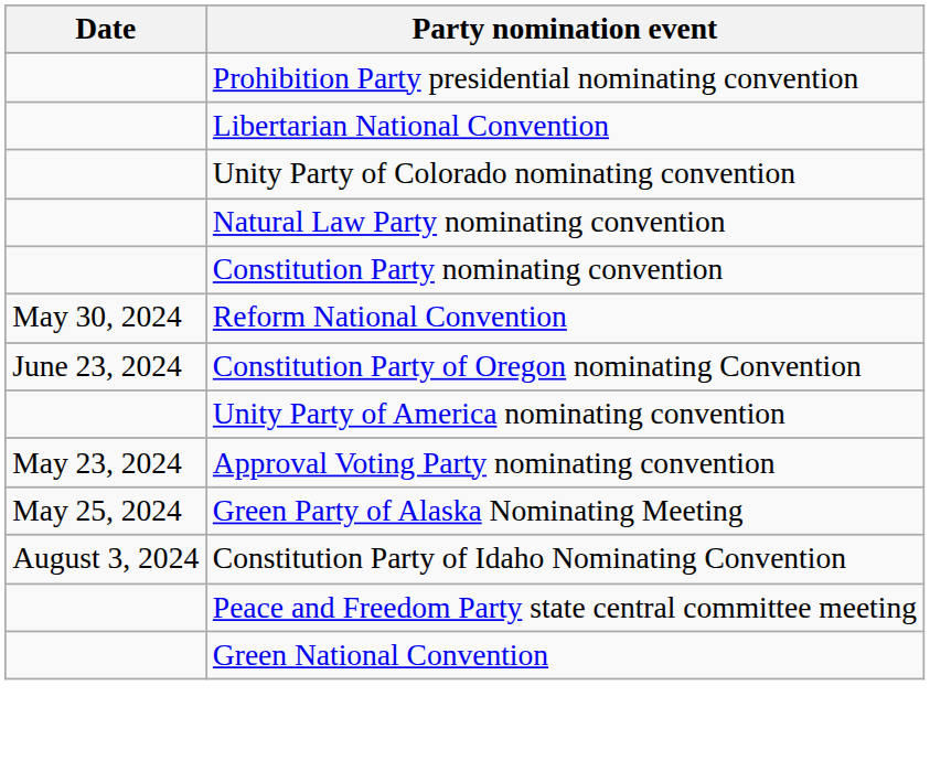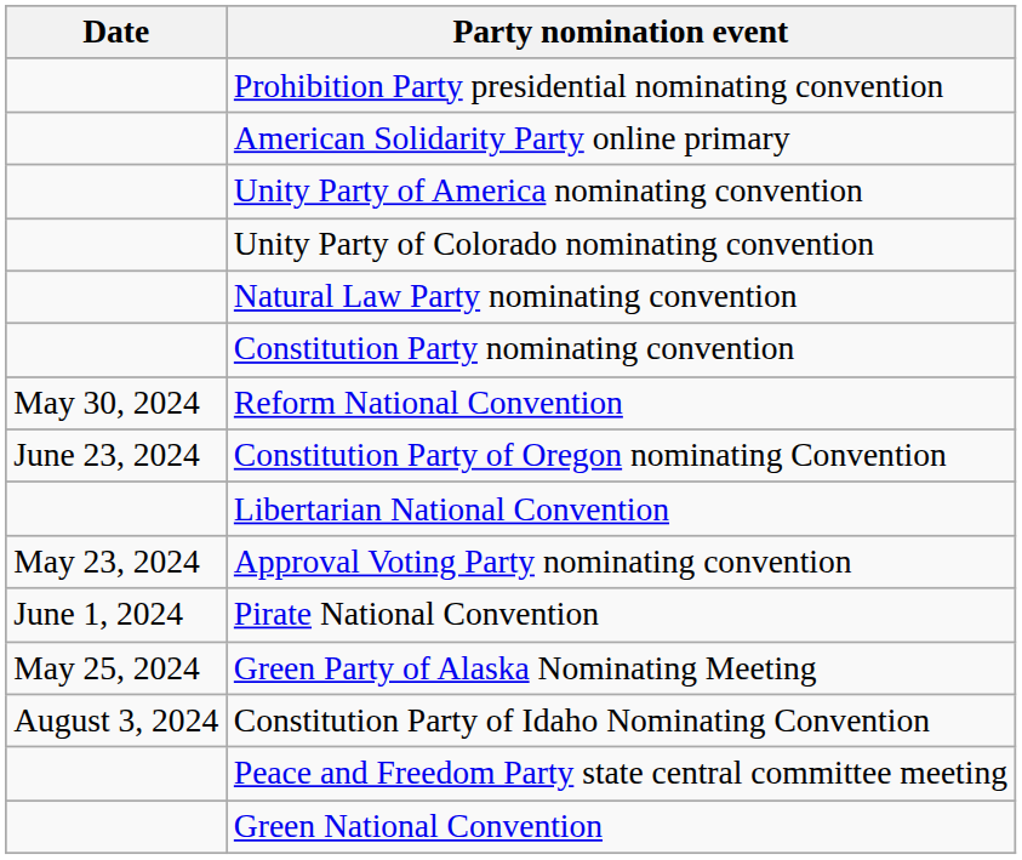+ row: American Solidarity Party online primary
rows swapped: Unity Party of America nominating convention <-> Libertarian National Convention
+ row: June 1, 2024 | Pirate National Convention
